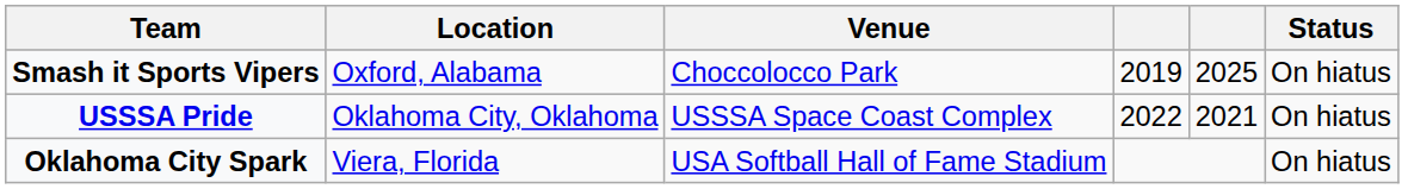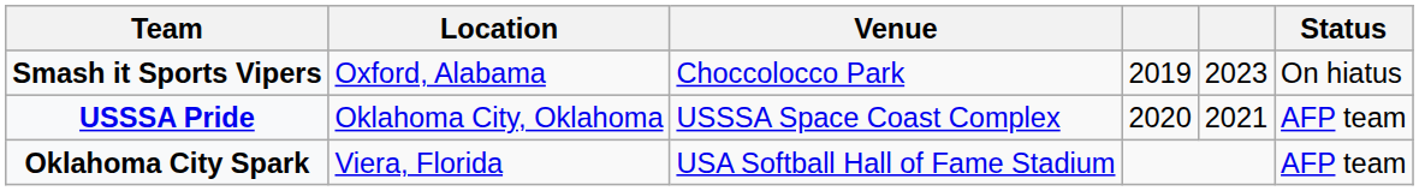Smash it Sports Vipers | column 5: 2025 -> 2023
USSSA Pride | column 4: 2022 -> 2020
USSSA Pride | Status: On hiatus -> AFP team
Oklahoma City Spark | Status: On hiatus -> AFP team
